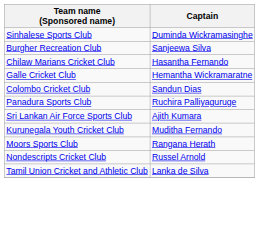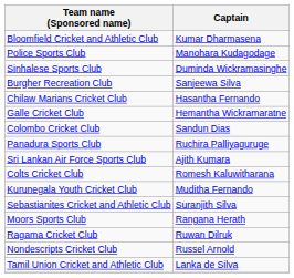+ row: Bloomfield Cricket and Athletic Club | Kumar Dharmasena
+ row: Police Sports Club | Manohara Kudagodage
+ row: Colts Cricket Club | Romesh Kaluwitharana
+ row: Sebastianites Cricket and Athletic Club | Suranjith Silva
+ row: Ragama Cricket Club | Ruwan Dilruk
